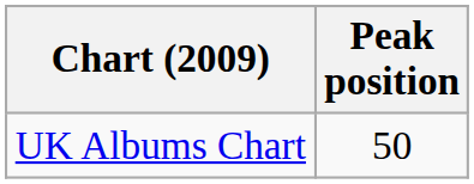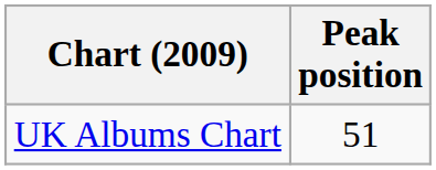UK Albums Chart | Peak position: 50 -> 51
